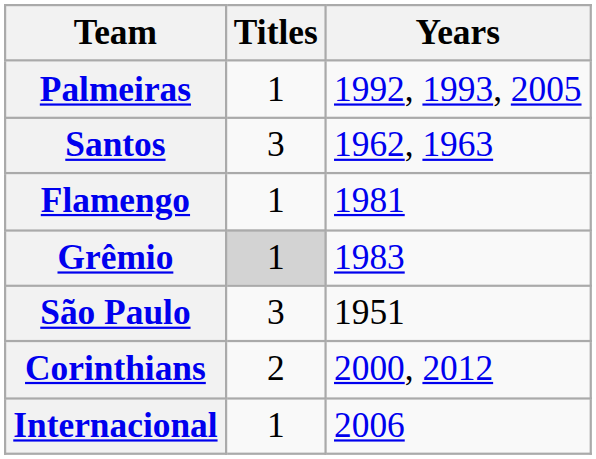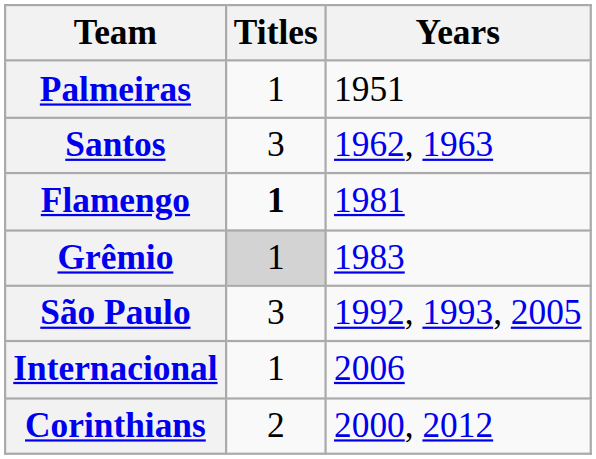Palmeiras | Years: 1992, 1993, 2005 -> 1951
Flamengo | Titles: normal -> bold
São Paulo | Years: 1951 -> 1992, 1993, 2005
rows swapped: Internacional <-> Corinthians
